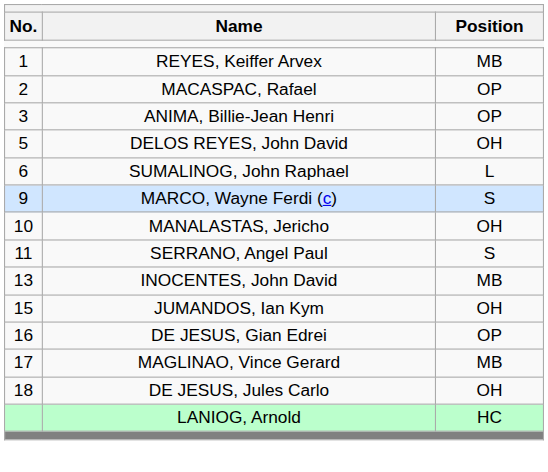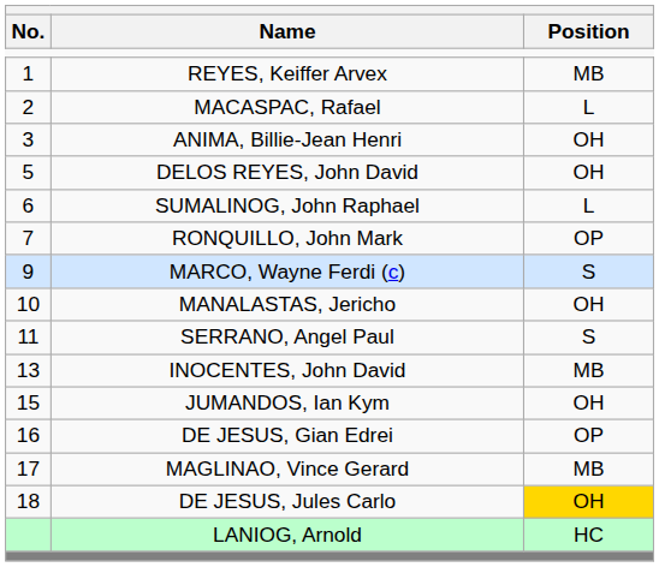MACASPAC, Rafael | Position: OP -> L
ANIMA, Billie-Jean Henri | Position: OP -> OH
+ row: 7 | RONQUILLO, John Mark | OP
DE JESUS, Jules Carlo | Position: no background -> gold background
